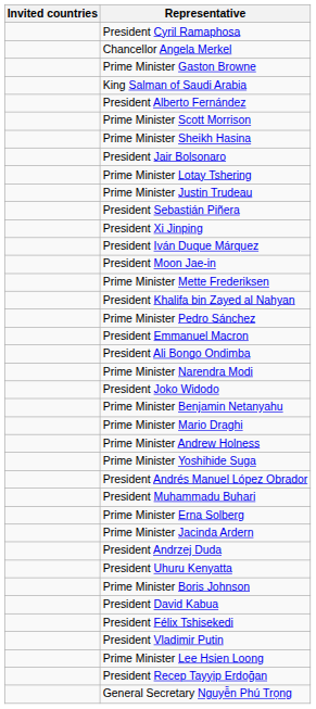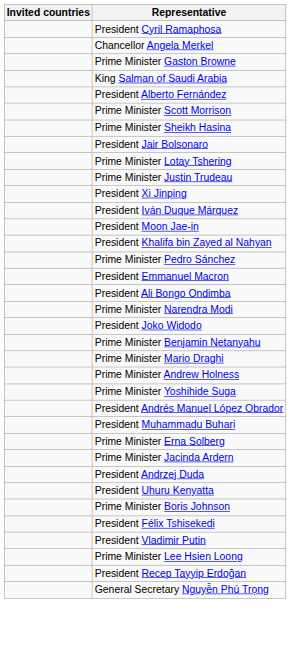- row: President Sebastián Piñera
- row: Prime Minister Mette Frederiksen
- row: President David Kabua
